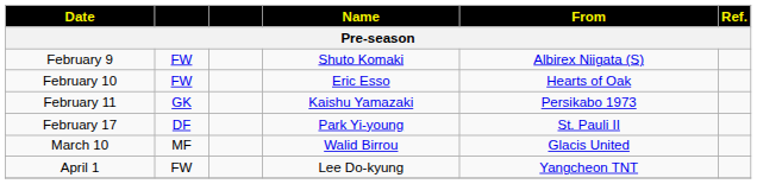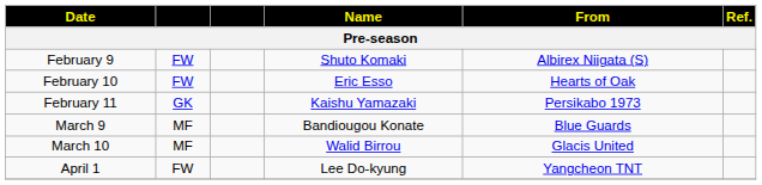- row: February 17 | DF | Park Yi-young | St. Pauli II
+ row: March 9 | MF | Bandiougou Konate | Blue Guards
